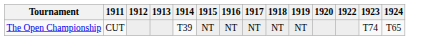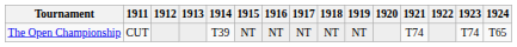+ column: 1921 | T74
